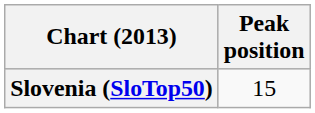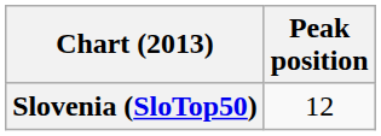Slovenia (SloTop50) | Peak position: 15 -> 12
